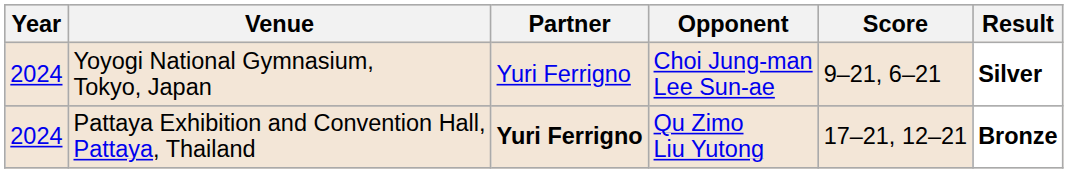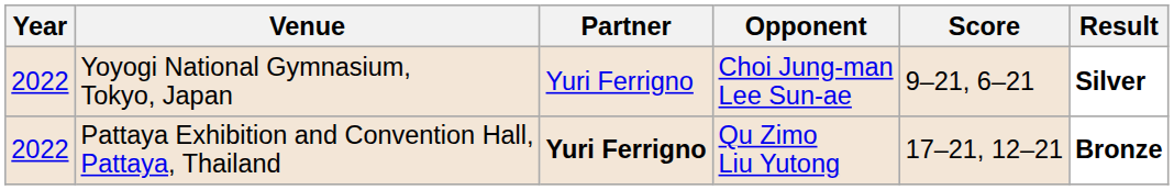Yoyogi National Gymnasium, Tokyo, Japan | Year: 2024 -> 2022
Pattaya Exhibition and Convention Hall, Pattaya, Thailand | Year: 2024 -> 2022
